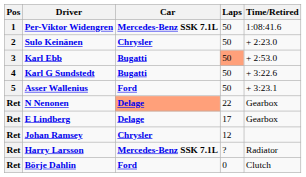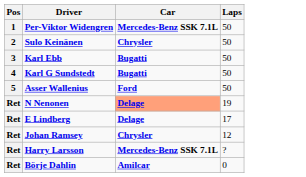- column: Time/Retired | 1:08:41.6 | + 2:23.0 | + 2:53.0 | + 3:22.6 | + 3:23.1 | Gearbox | Gearbox | Radiator | Clutch
Karl Ebb | Laps: lightsalmon background -> no background
N Nenonen | Laps: 22 -> 19
Börje Dahlin | Car: Ford -> Amilcar
